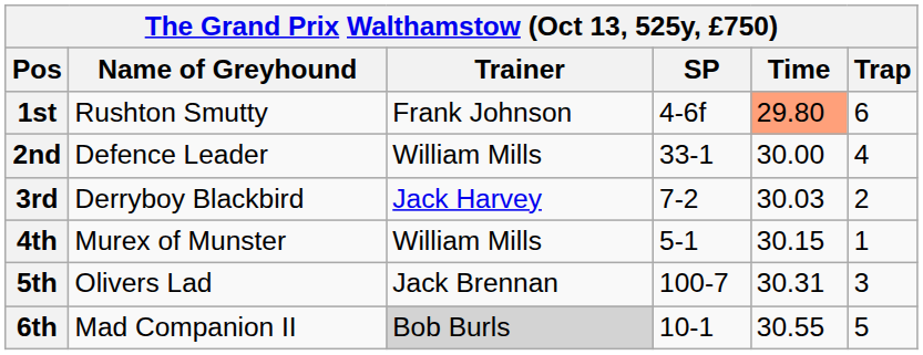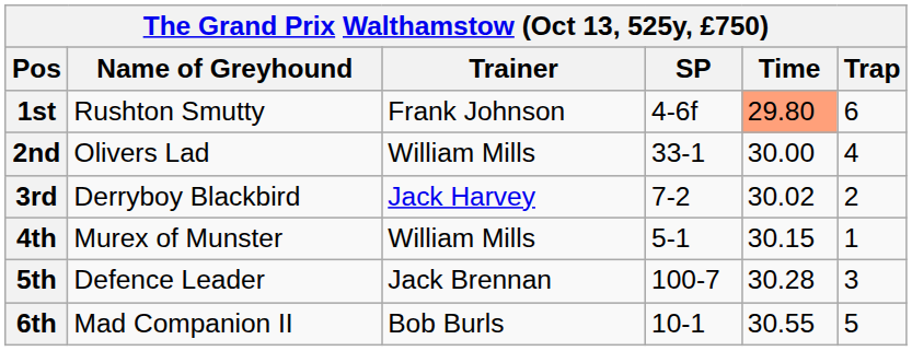2nd | Name of Greyhound: Defence Leader -> Olivers Lad
3rd | Time: 30.03 -> 30.02
5th | Name of Greyhound: Olivers Lad -> Defence Leader
5th | Time: 30.31 -> 30.28
6th | Trainer: lightgrey background -> no background
